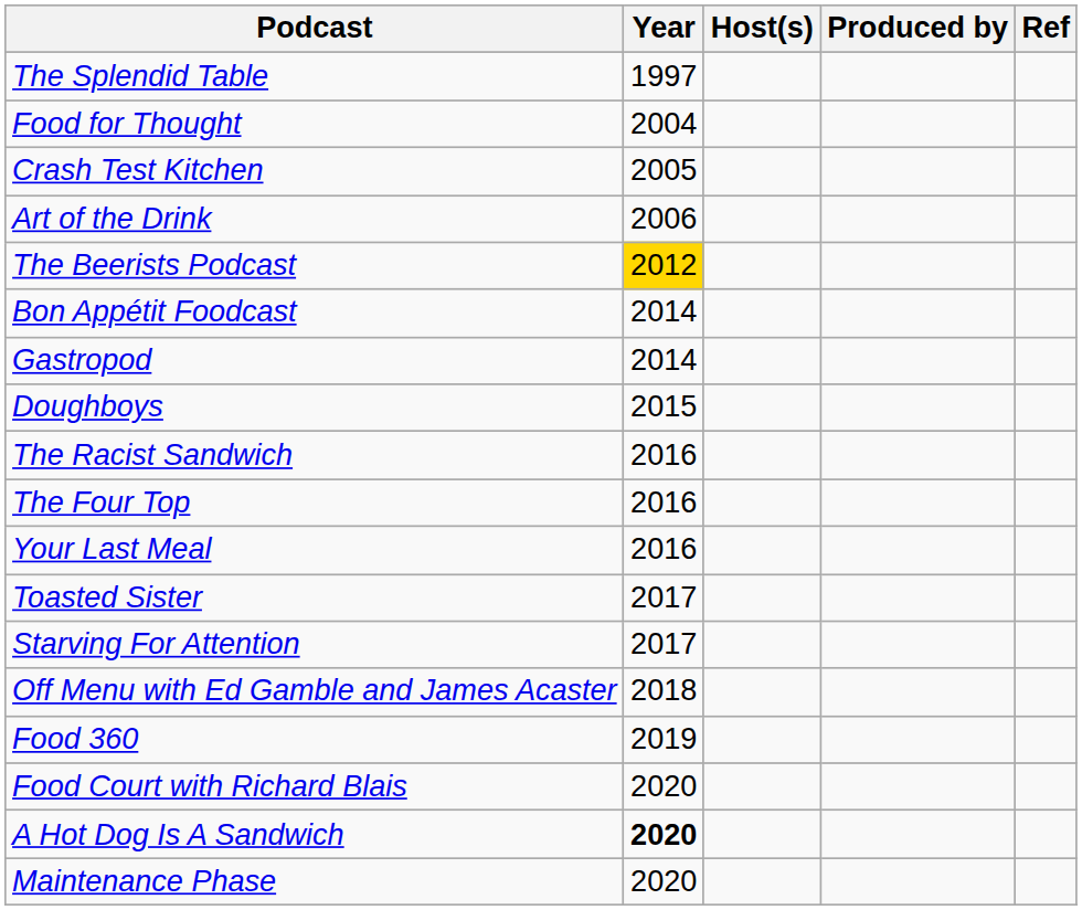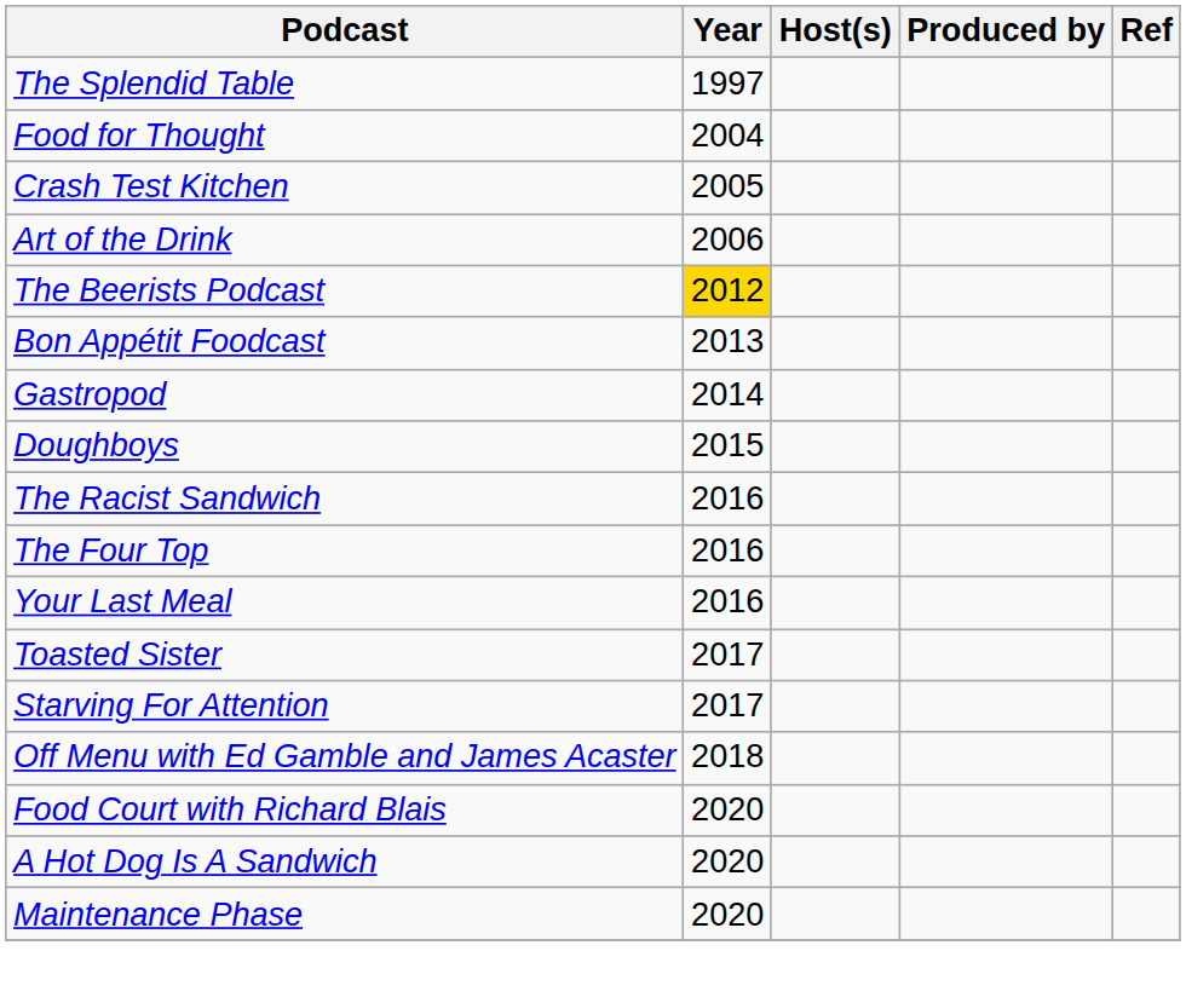Bon Appétit Foodcast | Year: 2014 -> 2013
- row: Food 360 | 2019
A Hot Dog Is A Sandwich | Year: bold -> normal
